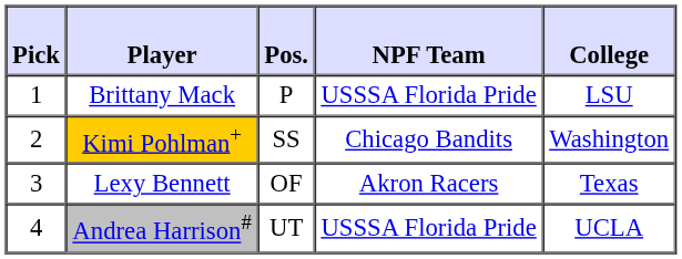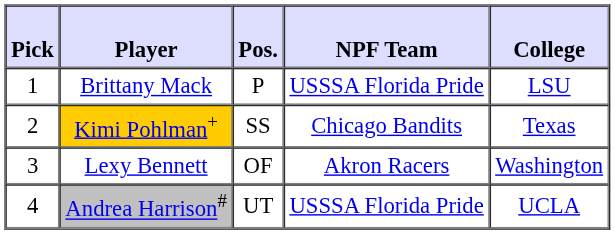Kimi Pohlman+ | College: Washington -> Texas
Lexy Bennett | College: Texas -> Washington
